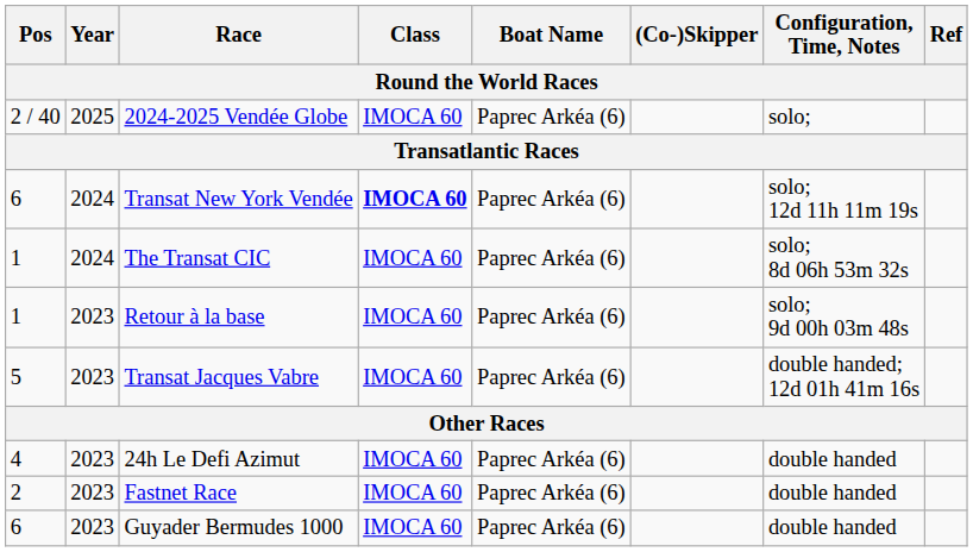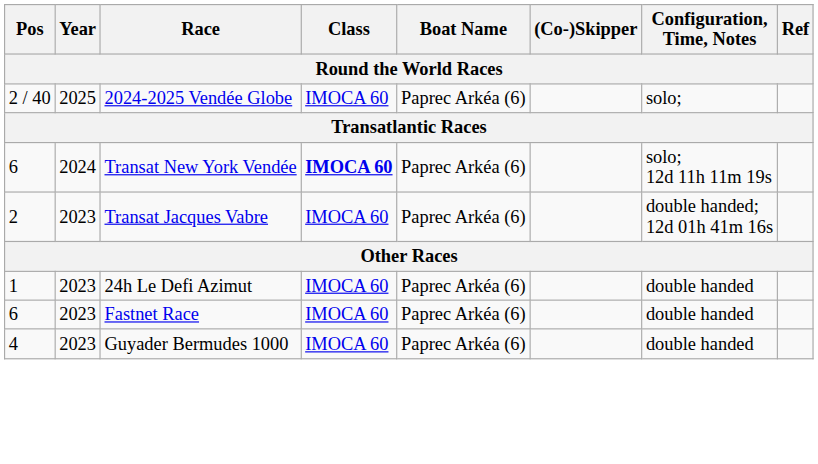- row: 1 | 2024 | The Transat CIC | IMOCA 60 | Paprec Arkéa (6) | solo; 8d 06h 53m 32s
- row: 1 | 2023 | Retour à la base | IMOCA 60 | Paprec Arkéa (6) | solo; 9d 00h 03m 48s
Transat Jacques Vabre | Pos: 5 -> 2
24h Le Defi Azimut | Pos: 4 -> 1
Fastnet Race | Pos: 2 -> 6
Guyader Bermudes 1000 | Pos: 6 -> 4
